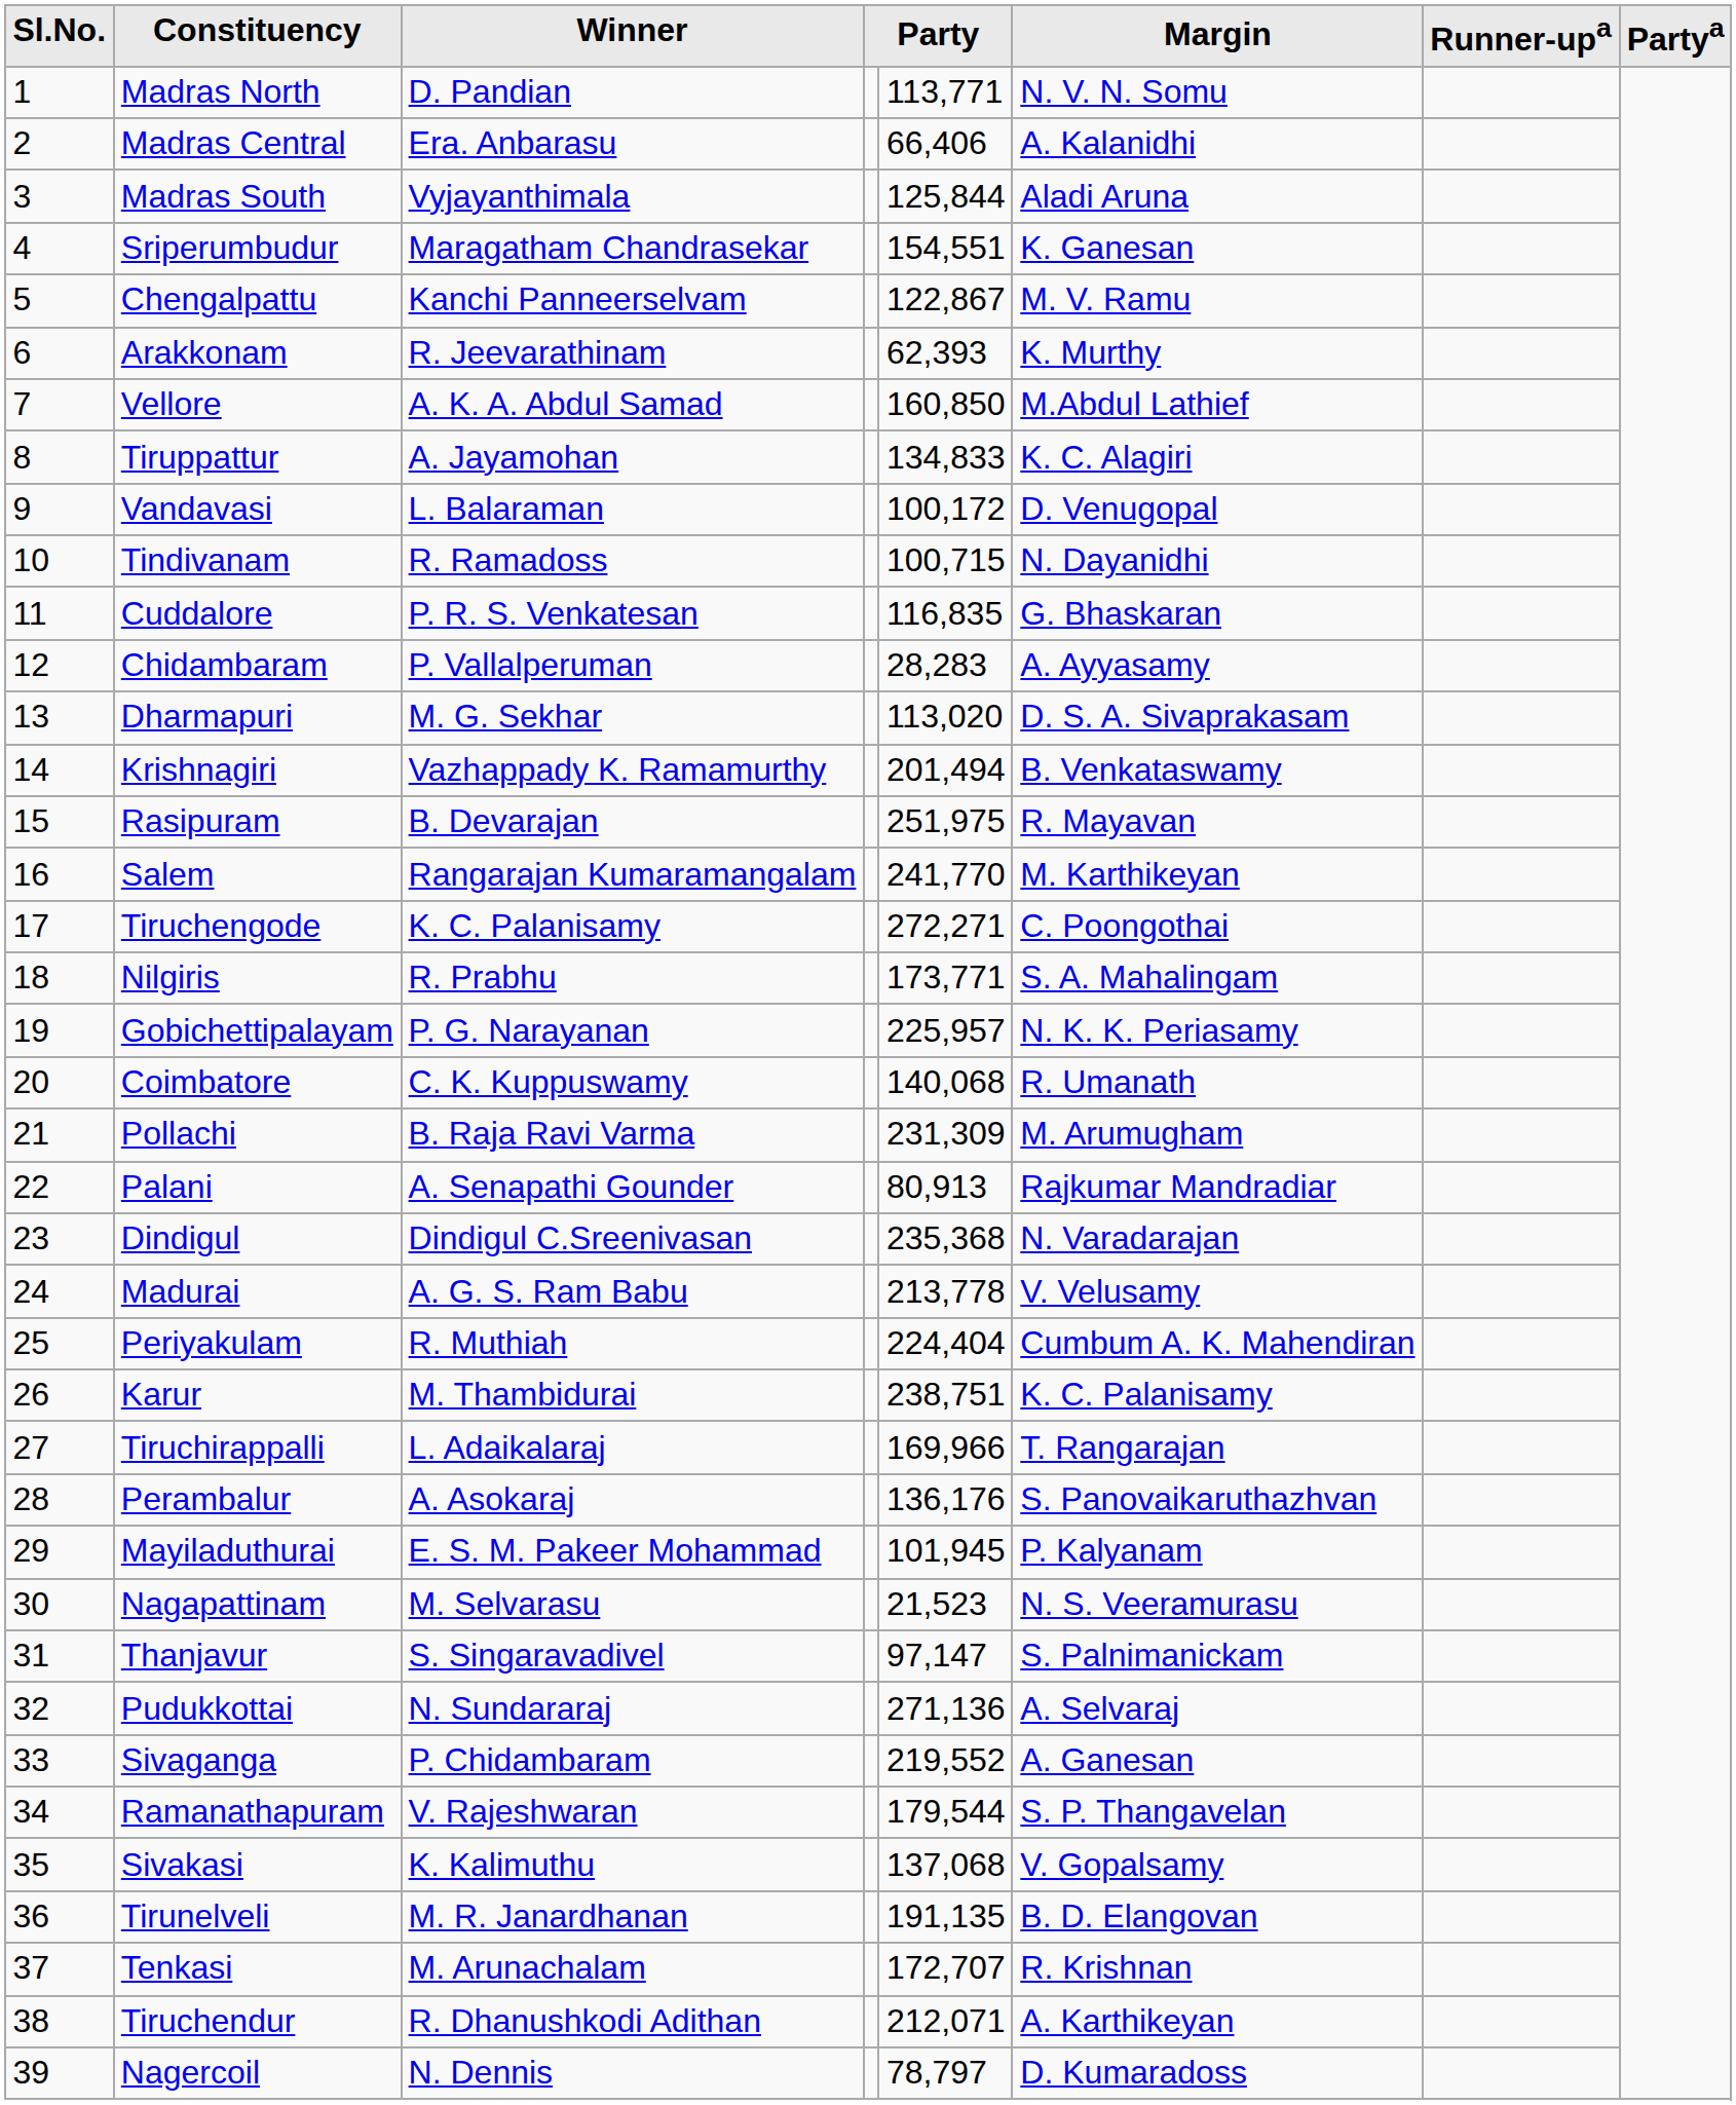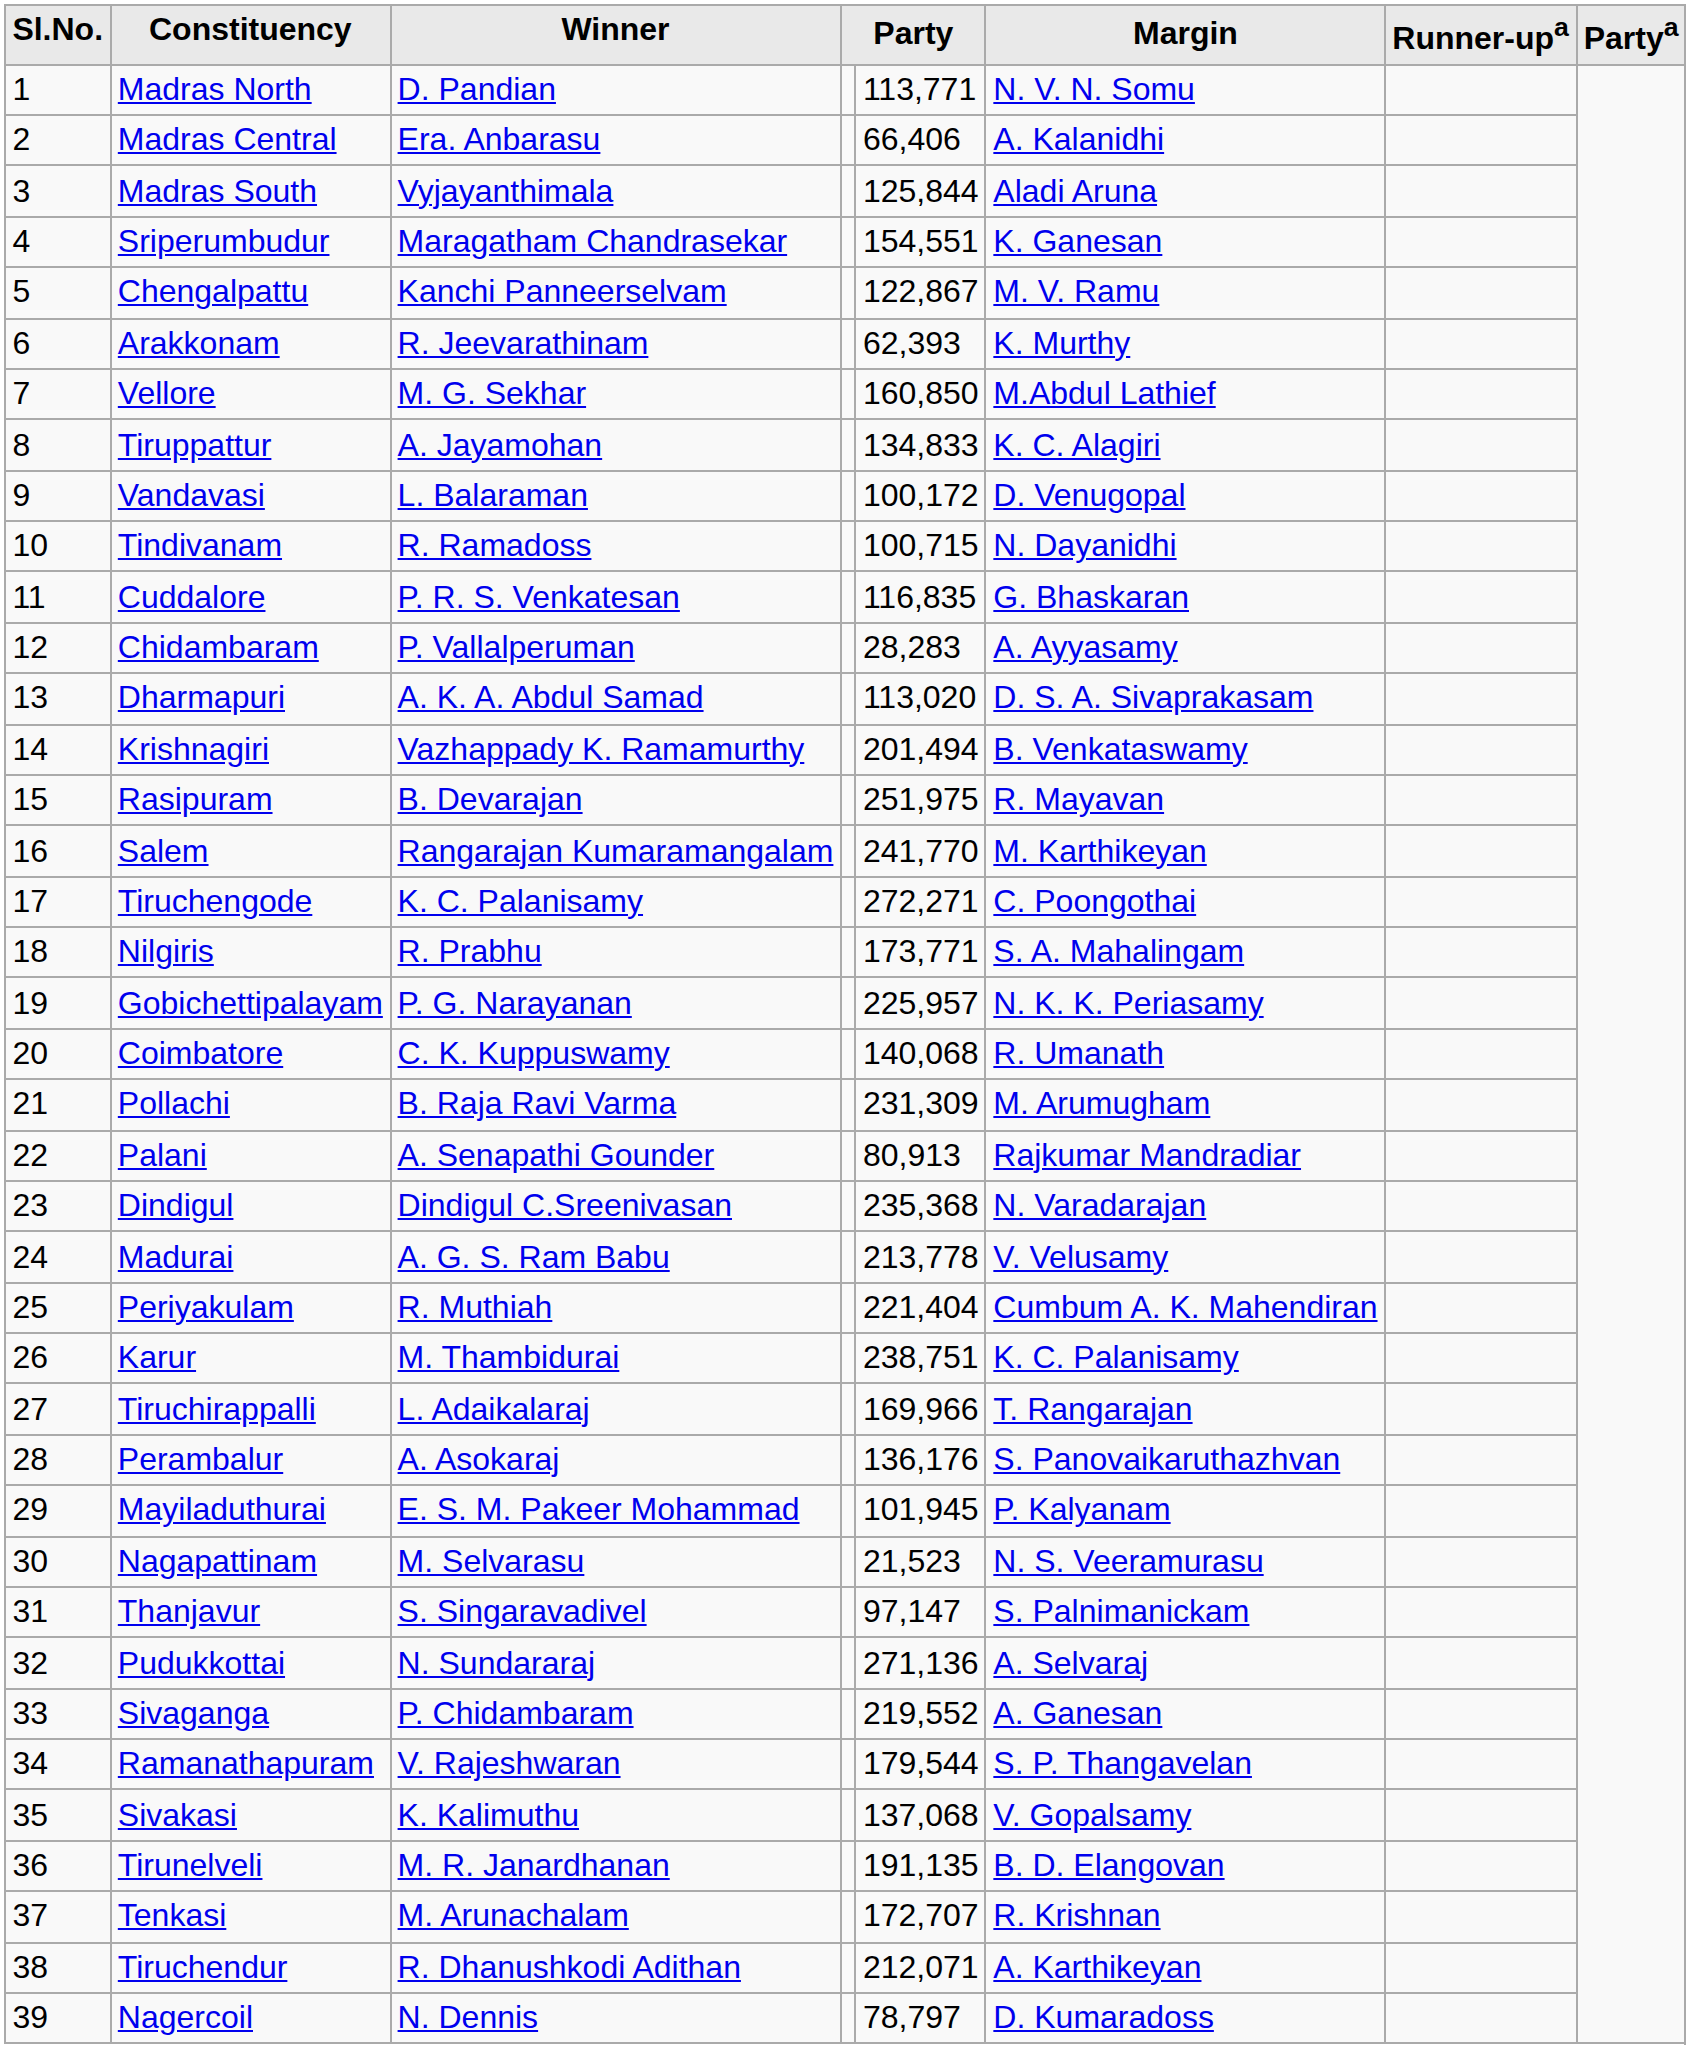Vellore | Winner: A. K. A. Abdul Samad -> M. G. Sekhar
Dharmapuri | Winner: M. G. Sekhar -> A. K. A. Abdul Samad
Periyakulam | column 5: 224,404 -> 221,404
